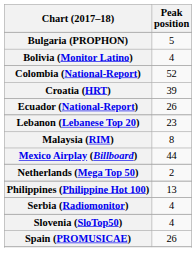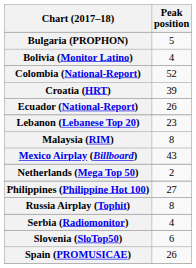Mexico Airplay (Billboard) | Peak position: 44 -> 43
Philippines (Philippine Hot 100) | Peak position: 13 -> 27
+ row: Russia Airplay (Tophit) | 8
Slovenia (SloTop50) | Peak position: 4 -> 6
